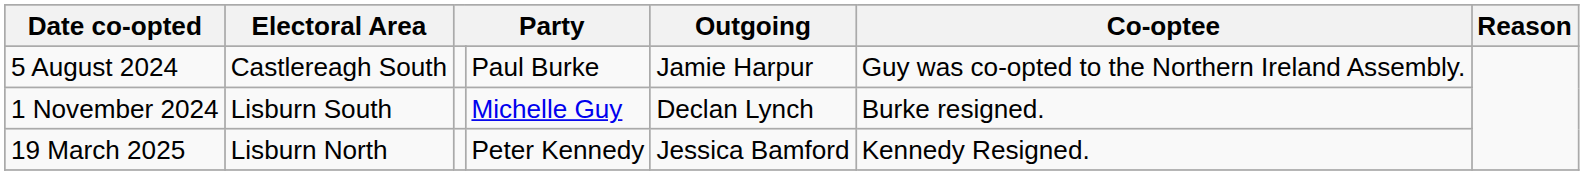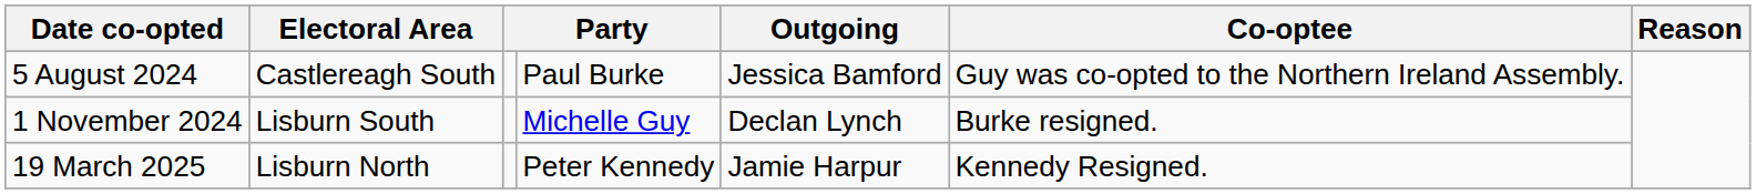5 August 2024 | Outgoing: Jamie Harpur -> Jessica Bamford
19 March 2025 | Outgoing: Jessica Bamford -> Jamie Harpur
